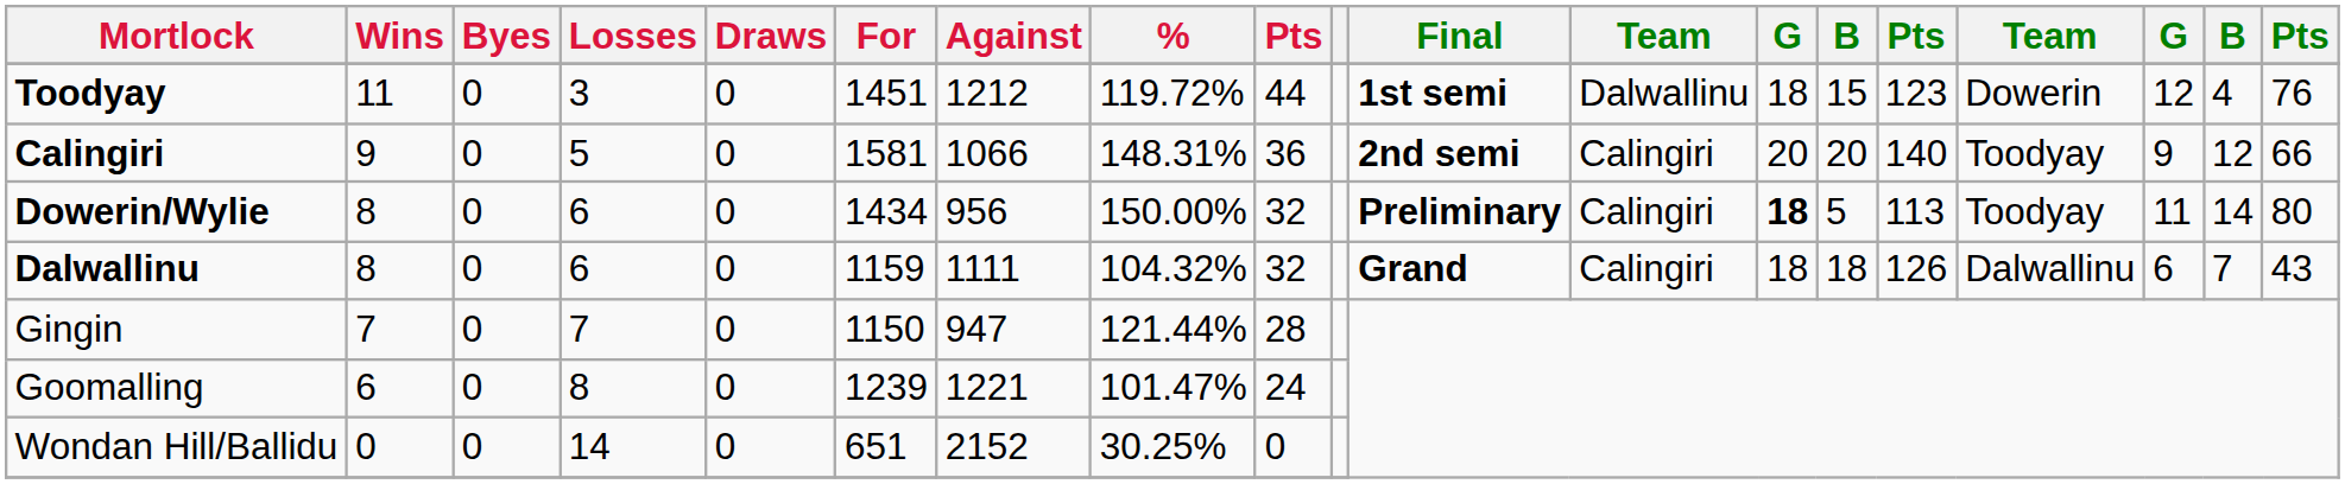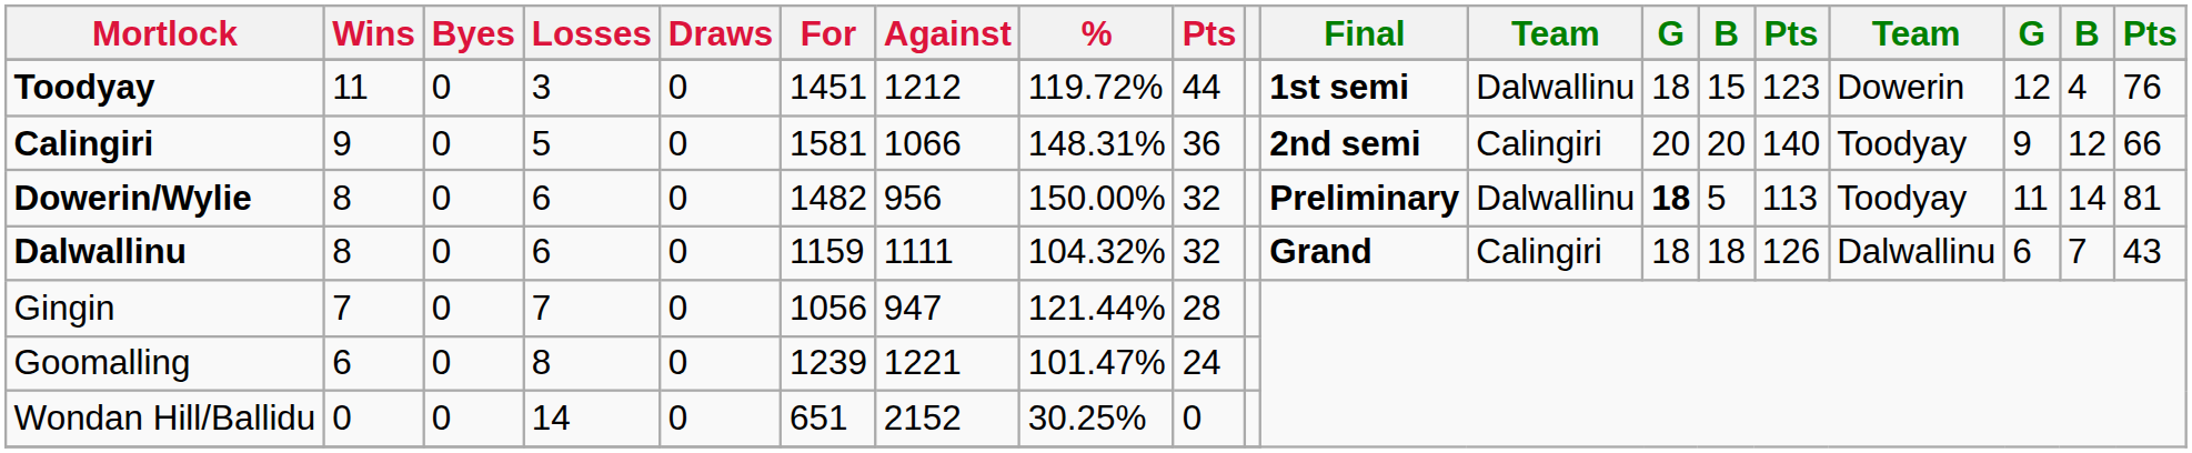Dowerin/Wylie | For: 1434 -> 1482
Dowerin/Wylie | column 12: Calingiri -> Dalwallinu
Dowerin/Wylie | column 19: 80 -> 81
Gingin | For: 1150 -> 1056
